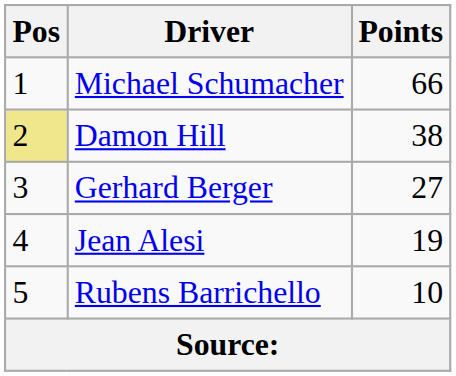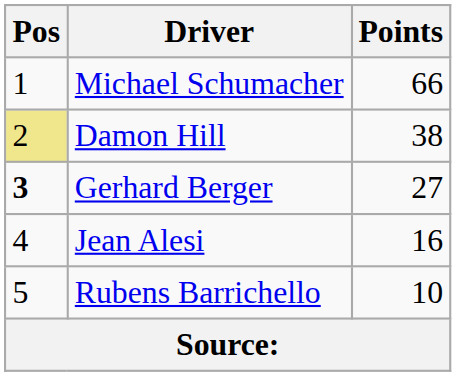Gerhard Berger | Pos: normal -> bold
Jean Alesi | Points: 19 -> 16
